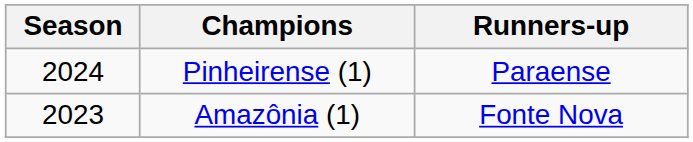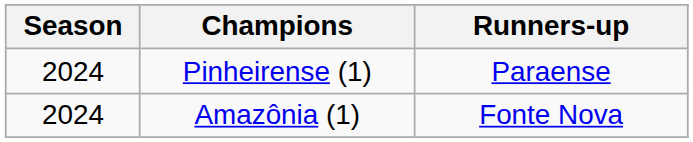Amazônia (1) | Season: 2023 -> 2024
